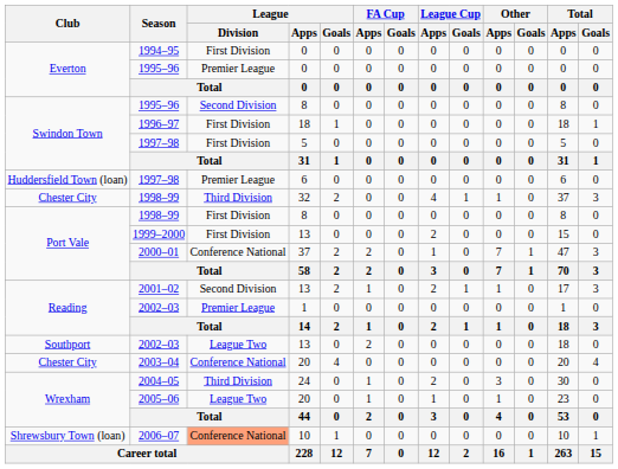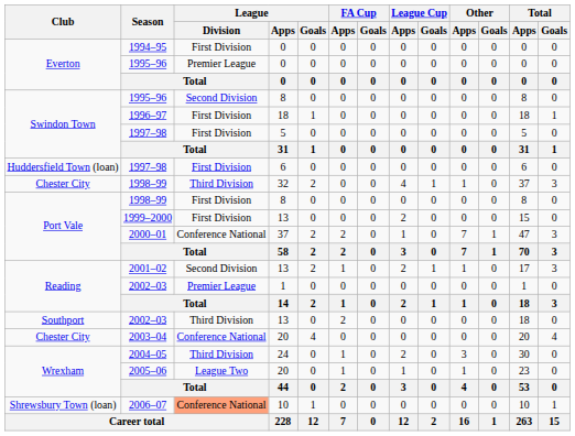1997–98 / 6 | League / Division: Premier League -> First Division
2002–03 / 13 | League / Division: League Two -> Third Division
